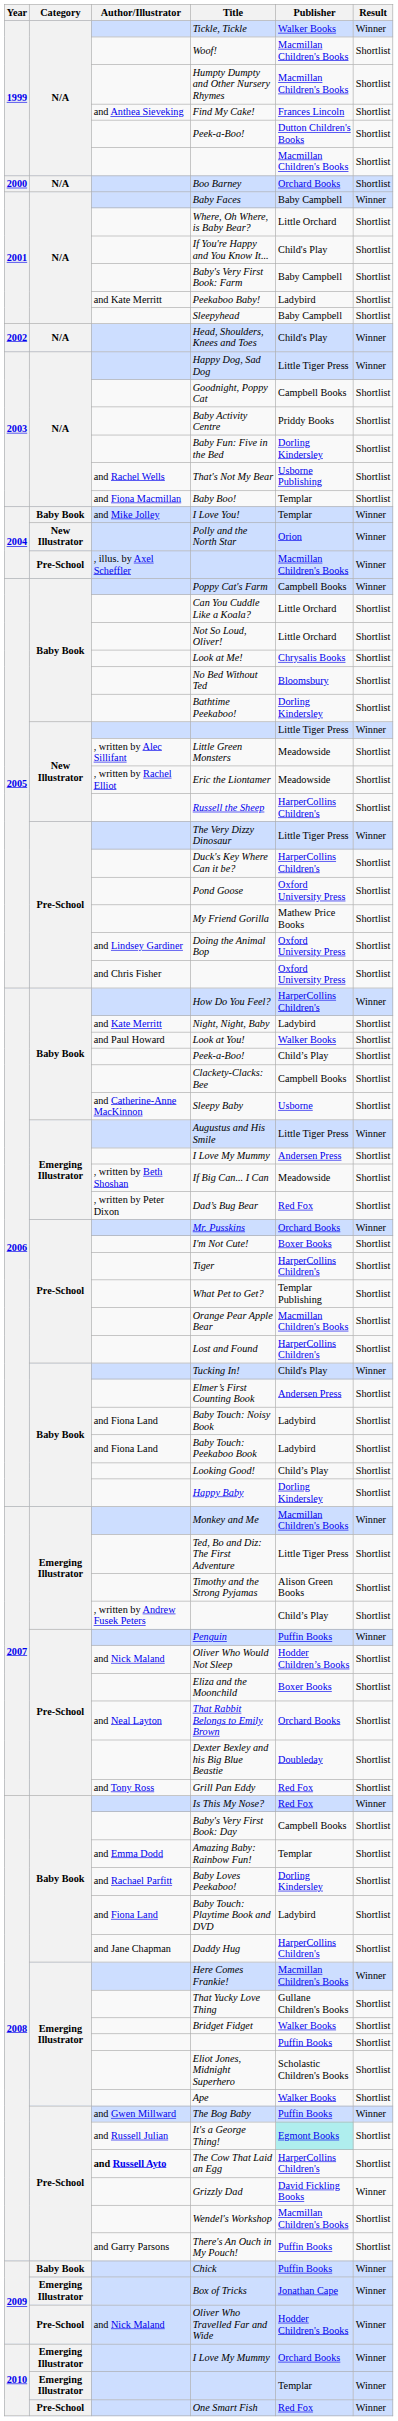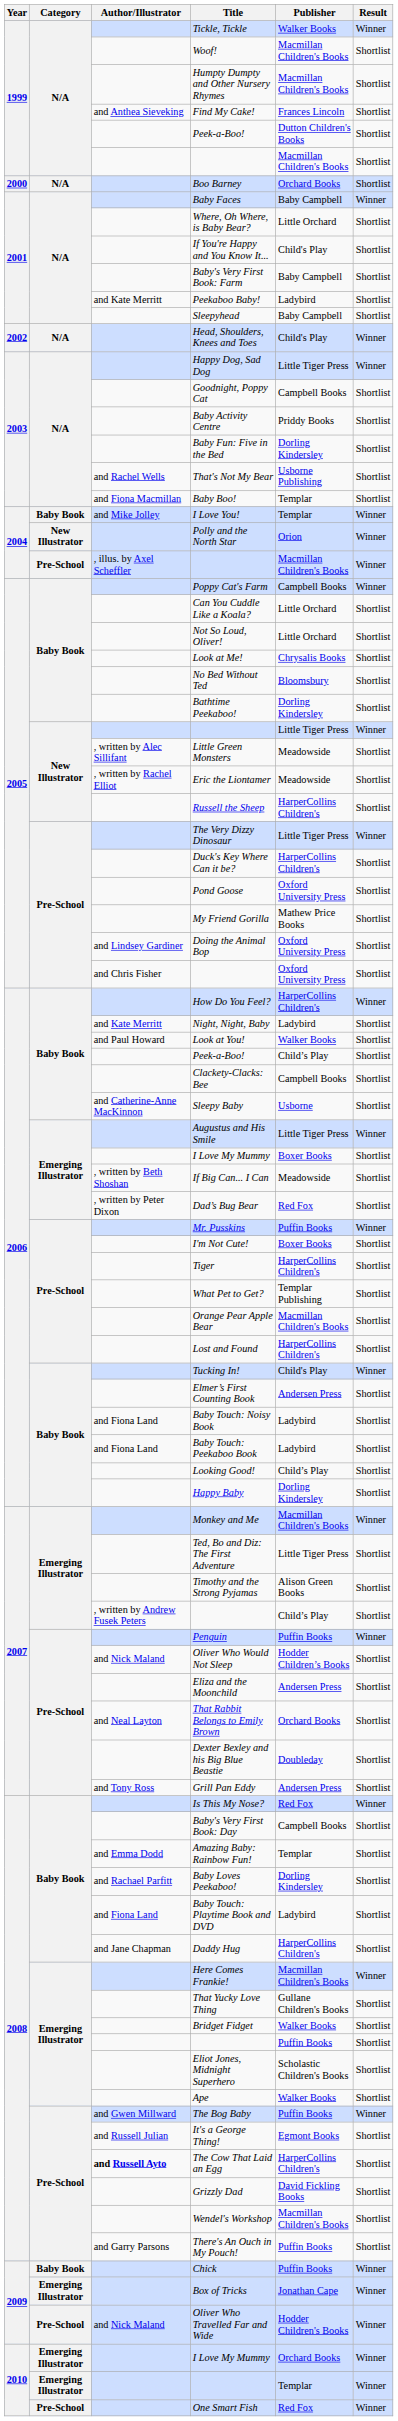2006 / I Love My Mummy | Publisher: Andersen Press -> Boxer Books
Mr. Pusskins | Publisher: Orchard Books -> Puffin Books
Eliza and the Moonchild | Publisher: Boxer Books -> Andersen Press
Grill Pan Eddy | Publisher: Red Fox -> Andersen Press
It's a George Thing! | Publisher: paleturquoise background -> no background
Grizzly Dad | Result: Winner -> Shortlist
